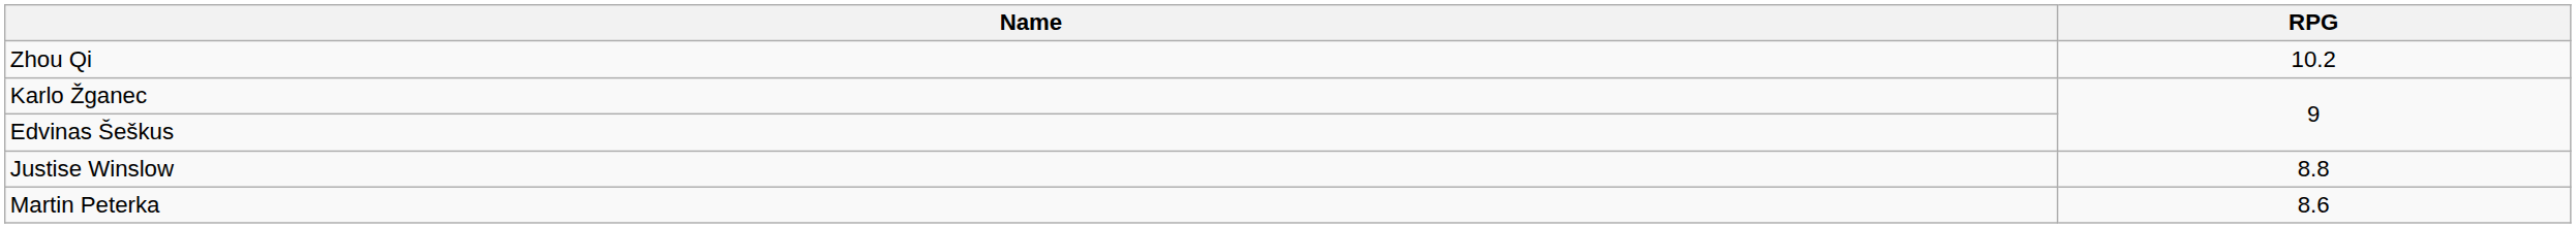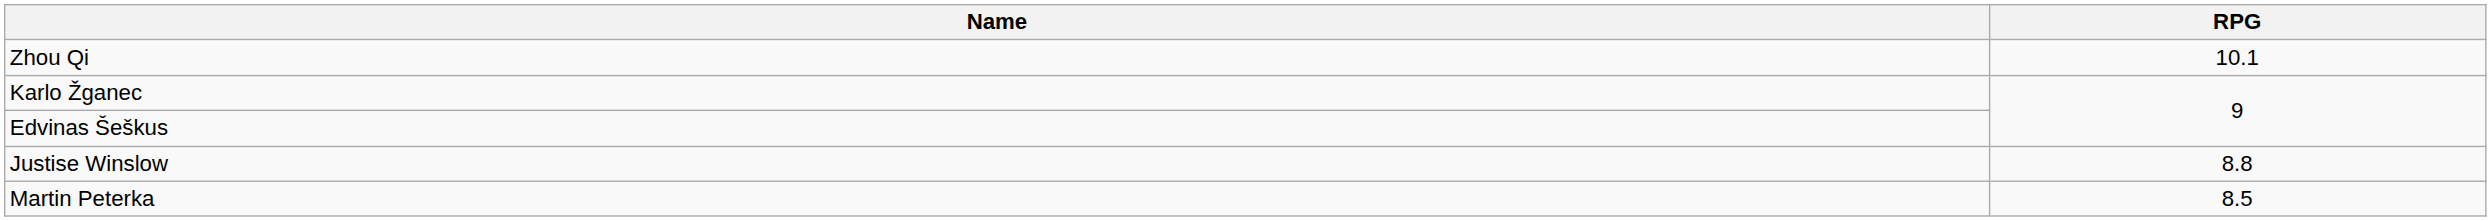Zhou Qi | RPG: 10.2 -> 10.1
Martin Peterka | RPG: 8.6 -> 8.5
